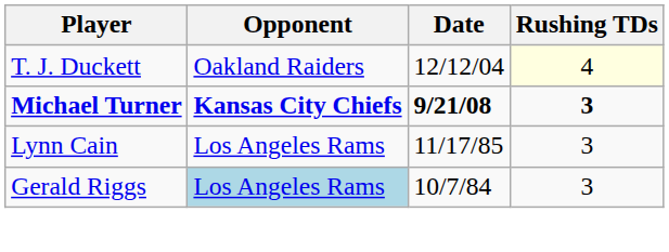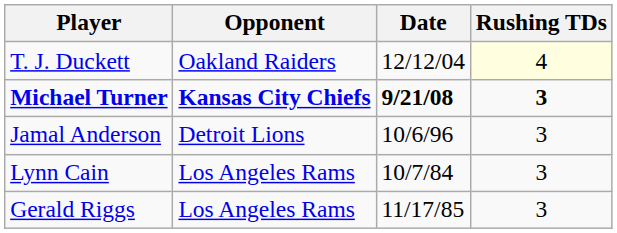+ row: Jamal Anderson | Detroit Lions | 10/6/96 | 3
Lynn Cain | Date: 11/17/85 -> 10/7/84
Gerald Riggs | Opponent: lightblue background -> no background
Gerald Riggs | Date: 10/7/84 -> 11/17/85
